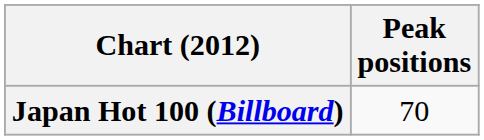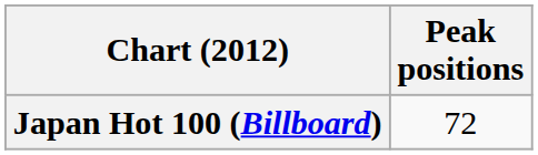Japan Hot 100 (Billboard) | Peak positions: 70 -> 72
